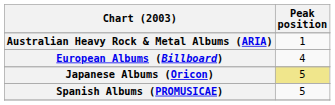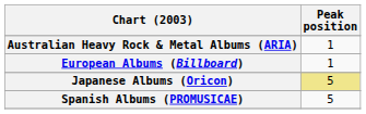European Albums (Billboard) | Peak position: 4 -> 1
